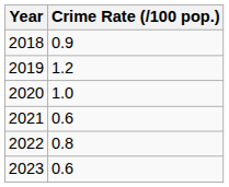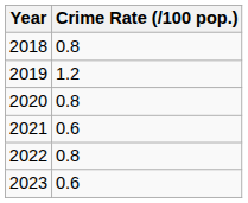2018 | Crime Rate (/100 pop.): 0.9 -> 0.8
2020 | Crime Rate (/100 pop.): 1.0 -> 0.8
